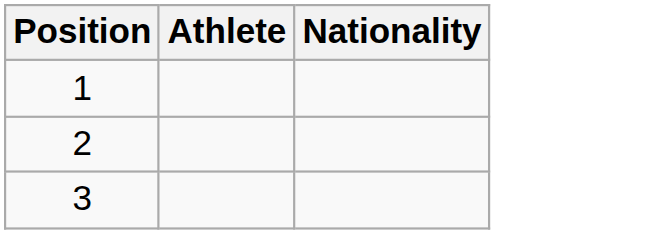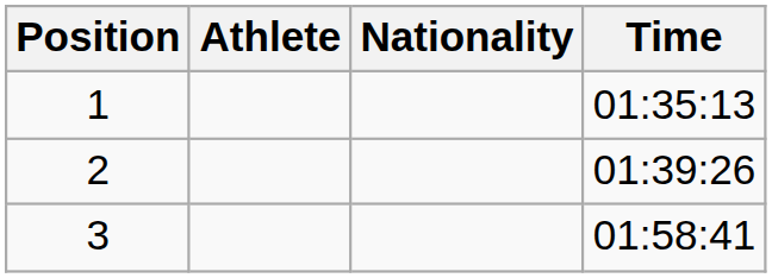+ column: Time | 01:35:13 | 01:39:26 | 01:58:41
